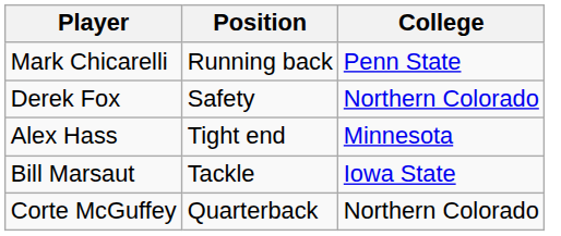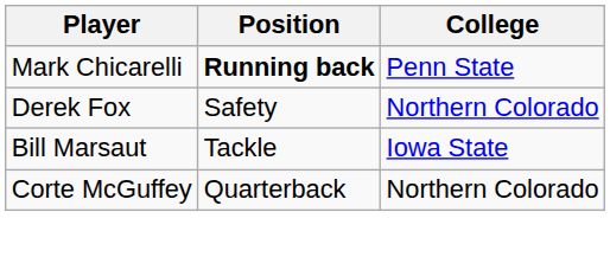Mark Chicarelli | Position: normal -> bold
- row: Alex Hass | Tight end | Minnesota
